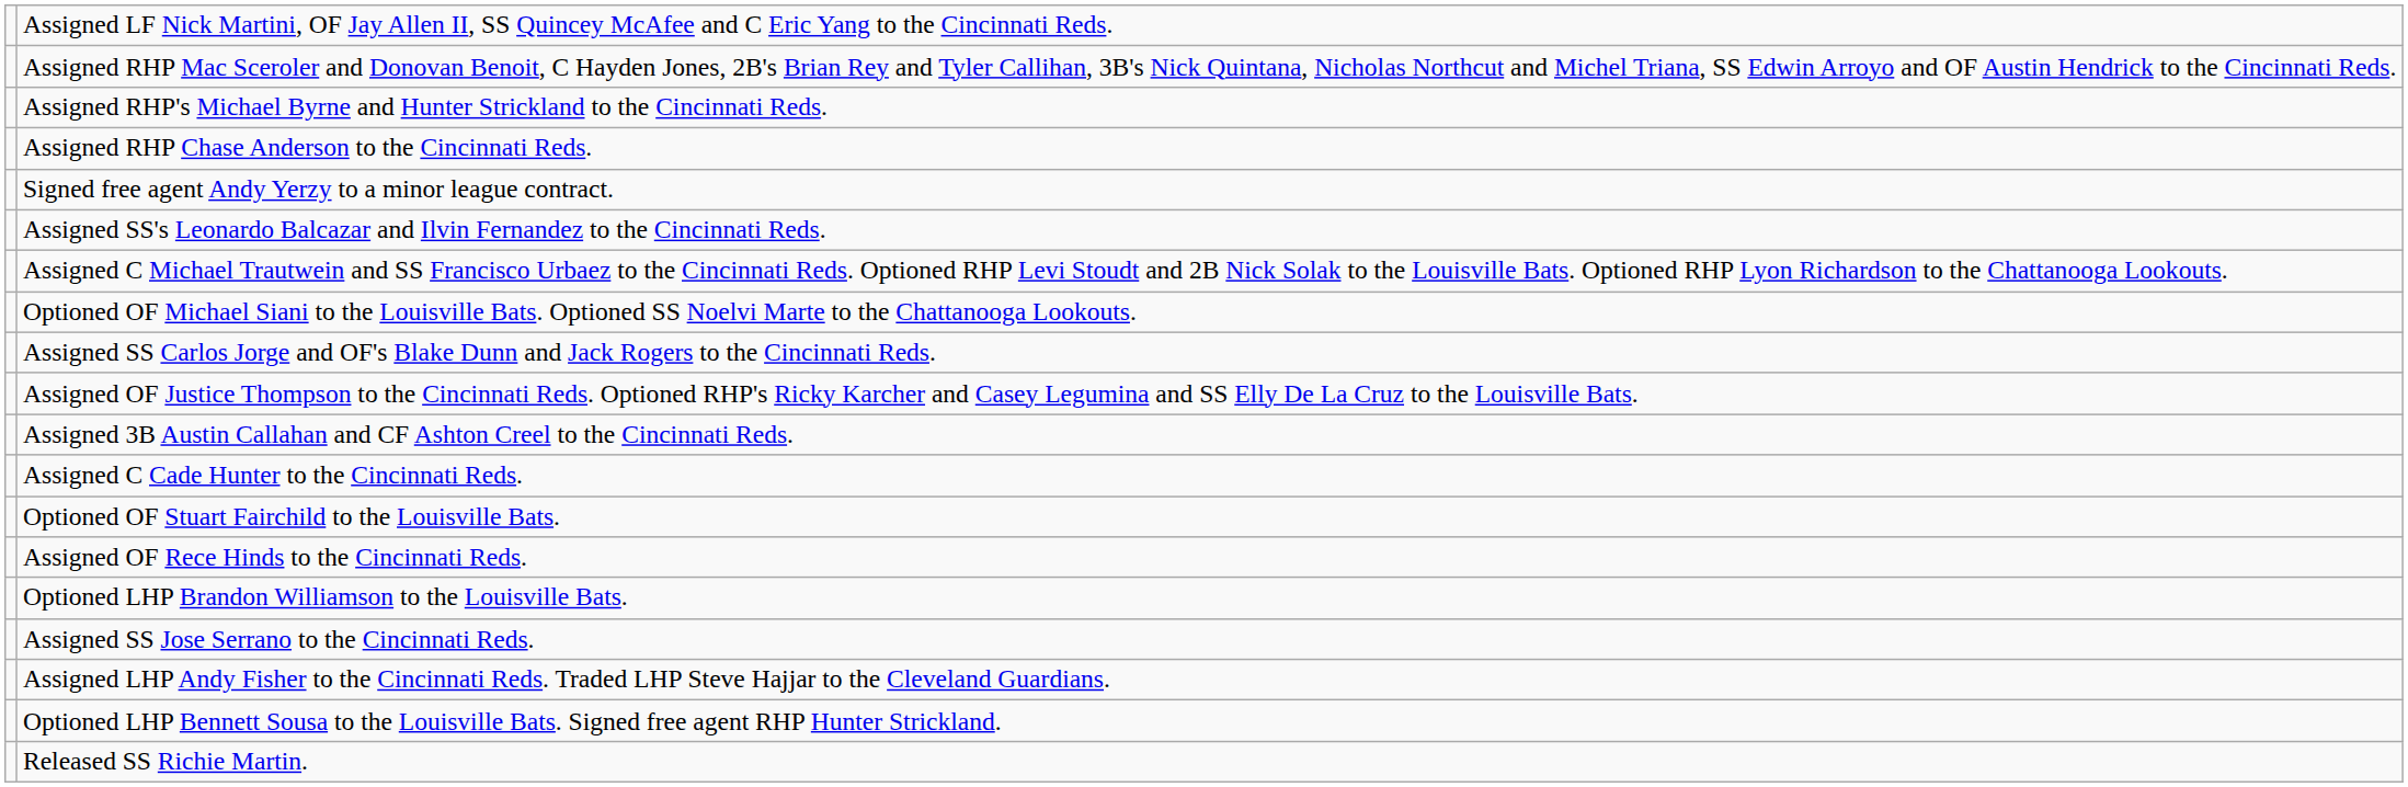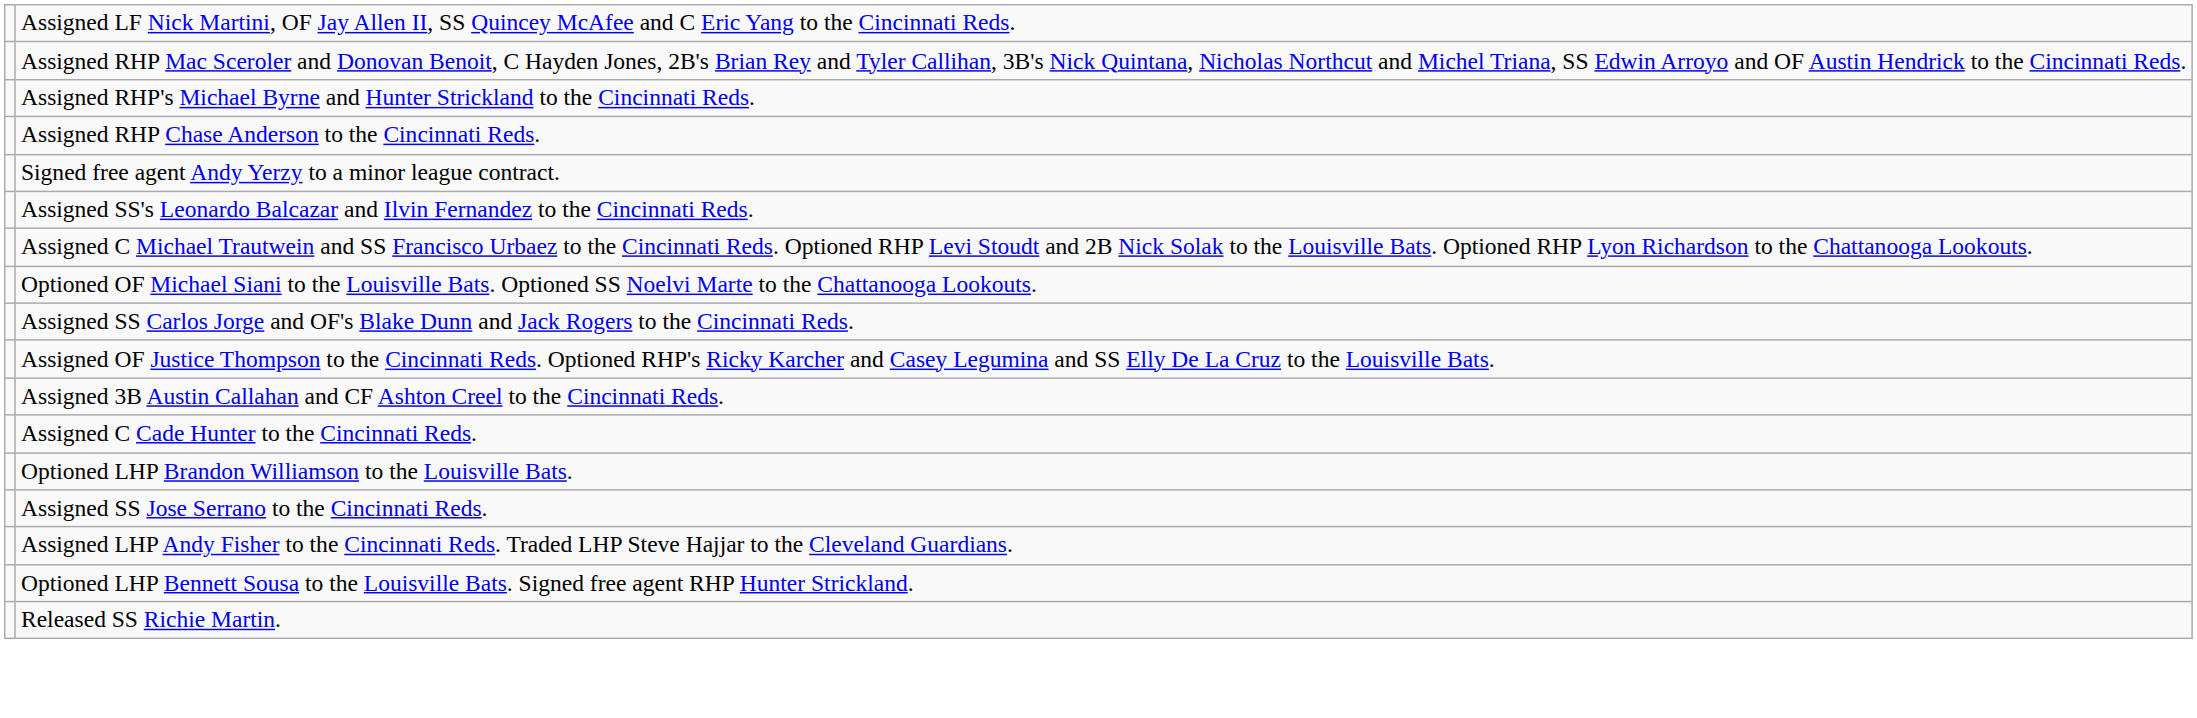- row: Optioned OF Stuart Fairchild to the Louisville Bats.
- row: Assigned OF Rece Hinds to the Cincinnati Reds.
